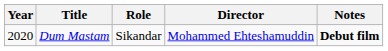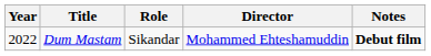Dum Mastam | Year: 2020 -> 2022
